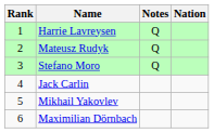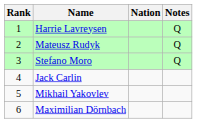columns swapped: Nation <-> Notes
